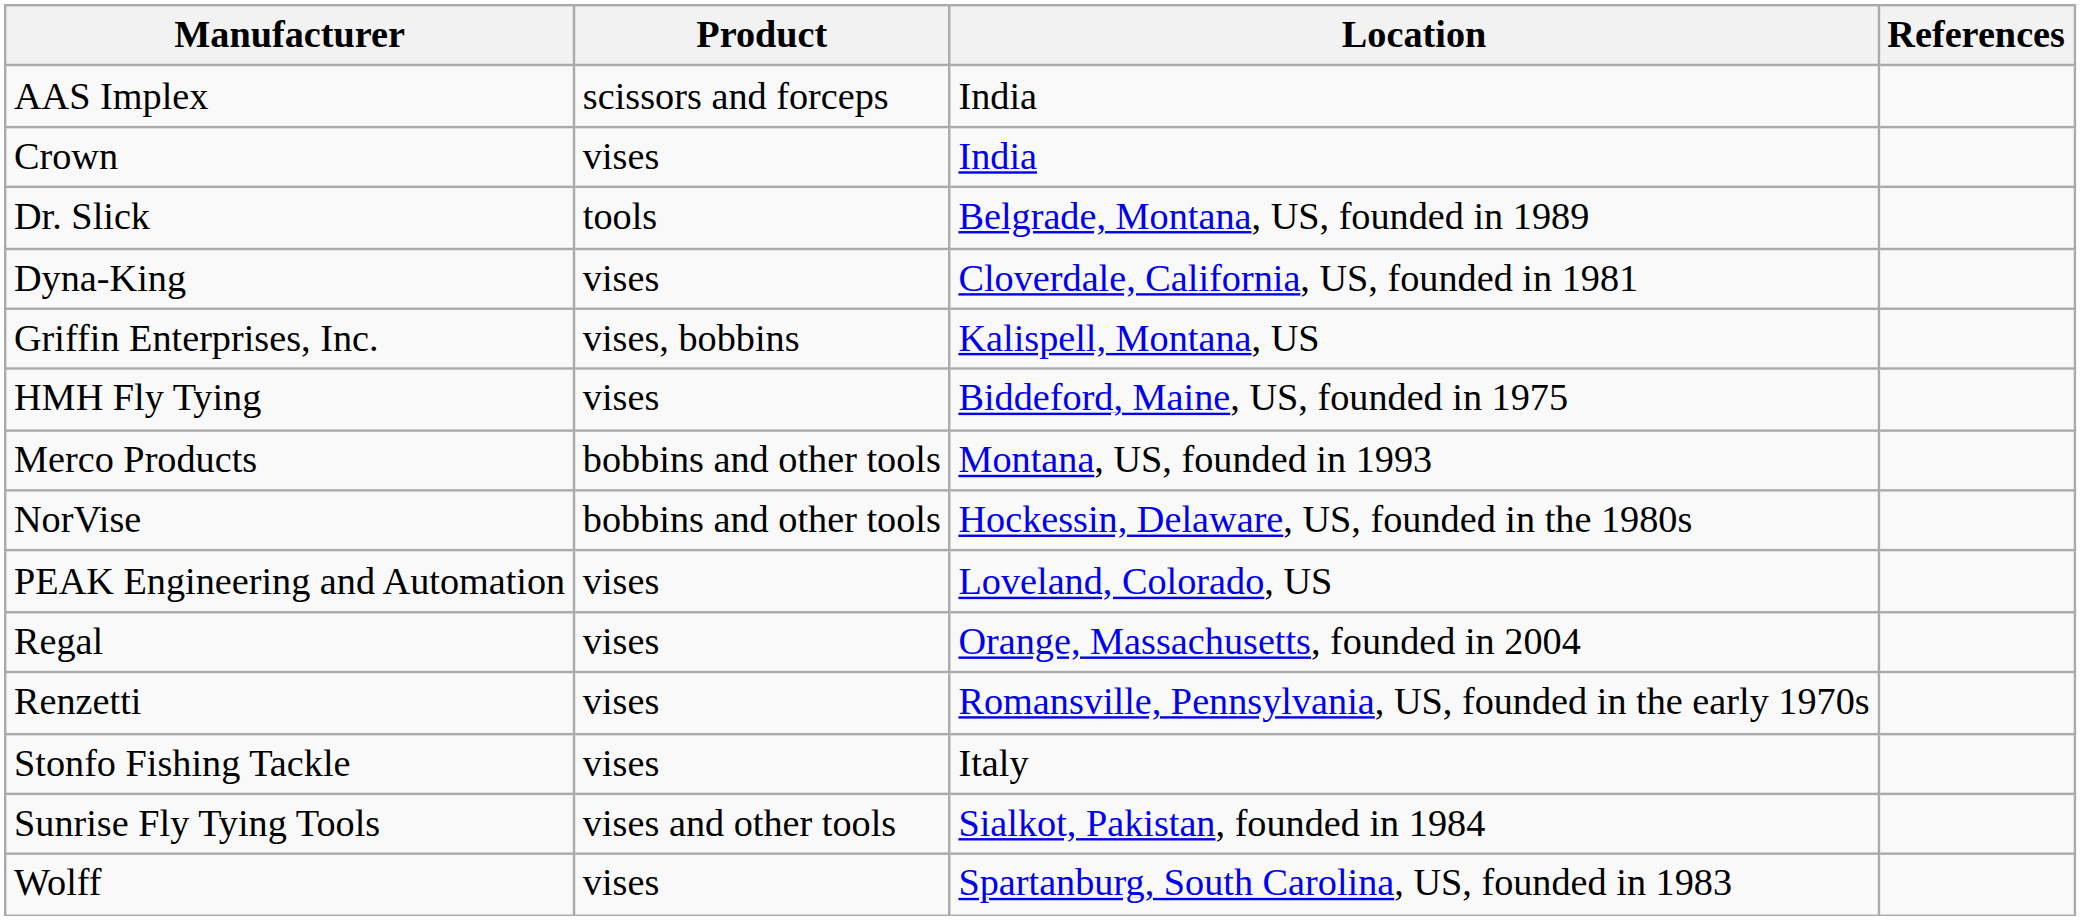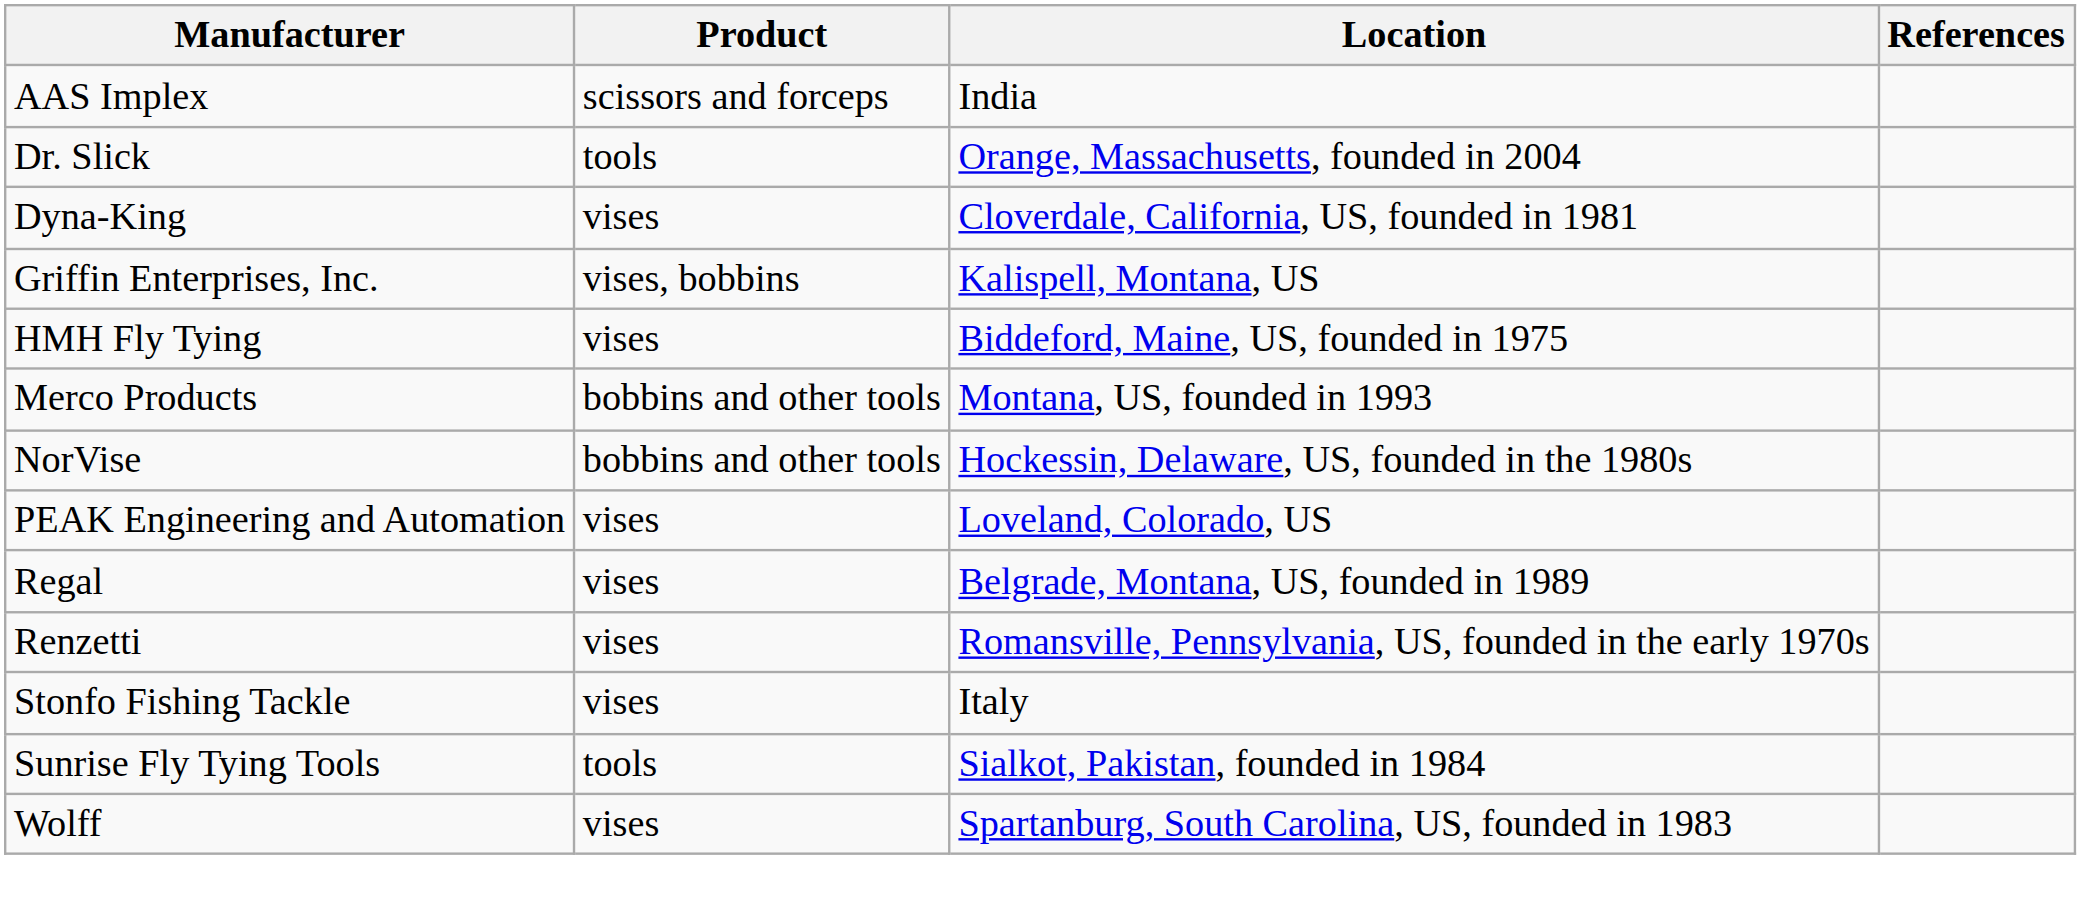- row: Crown | vises | India
Dr. Slick | Location: Belgrade, Montana, US, founded in 1989 -> Orange, Massachusetts, founded in 2004
Regal | Location: Orange, Massachusetts, founded in 2004 -> Belgrade, Montana, US, founded in 1989
Sunrise Fly Tying Tools | Product: vises and other tools -> tools
